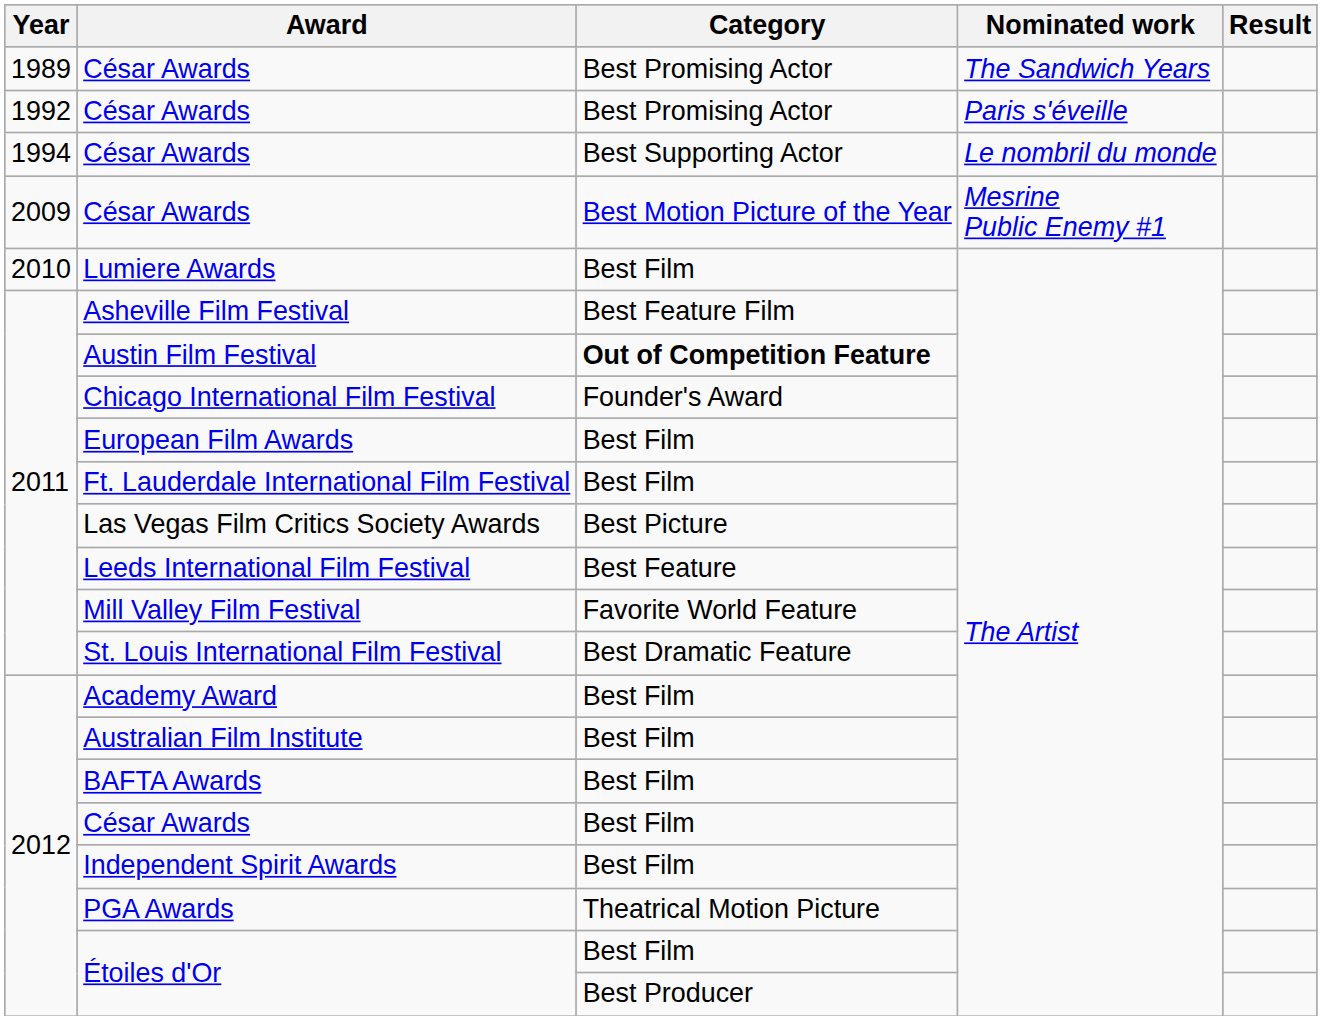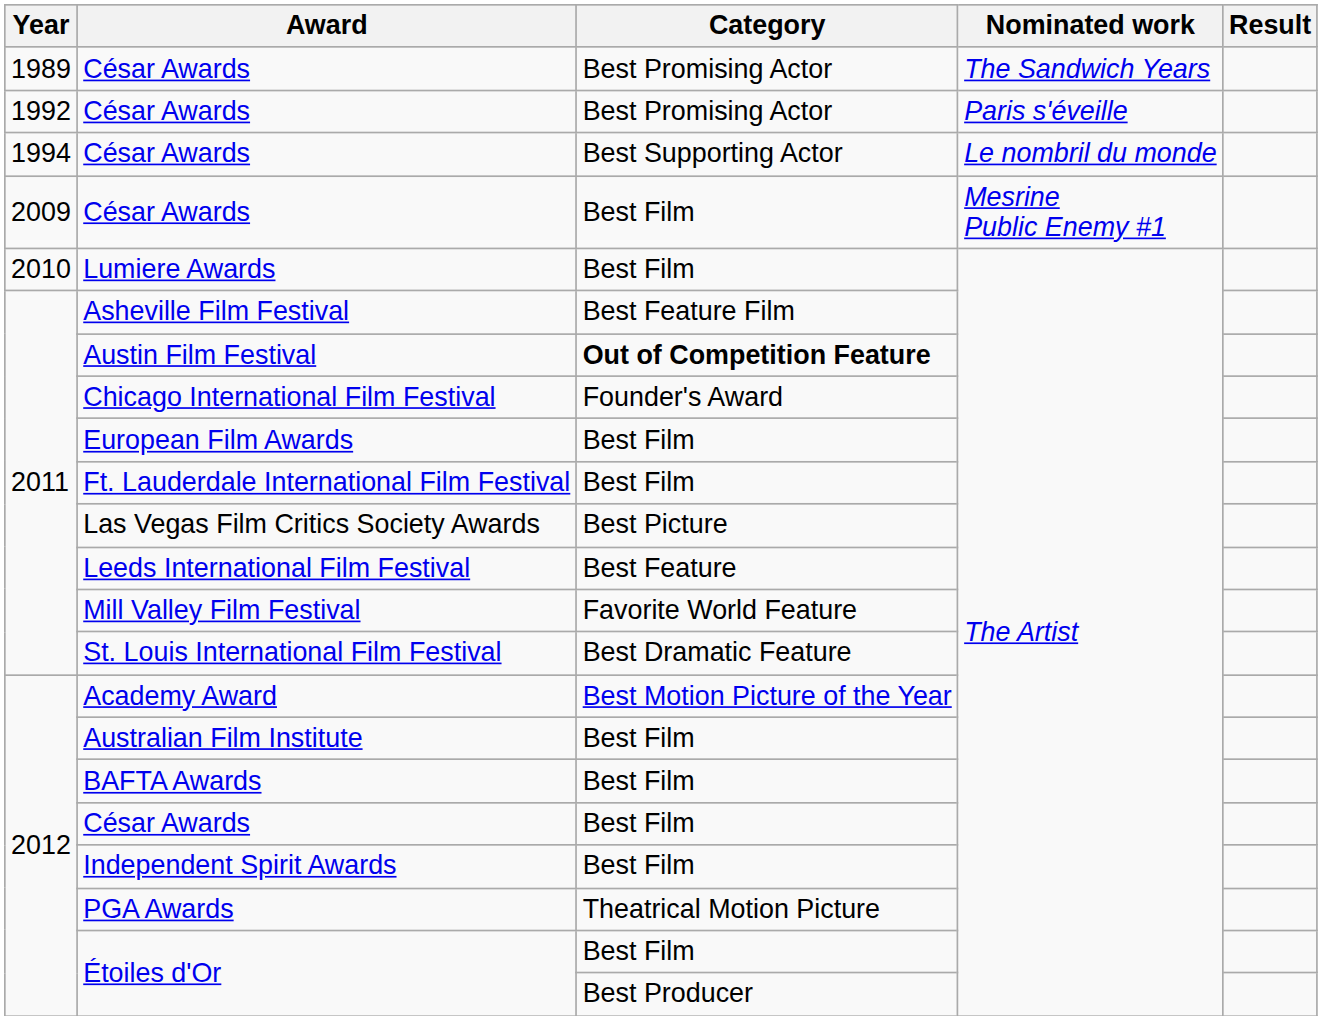2009 / César Awards | Category: Best Motion Picture of the Year -> Best Film
Academy Award | Category: Best Film -> Best Motion Picture of the Year
